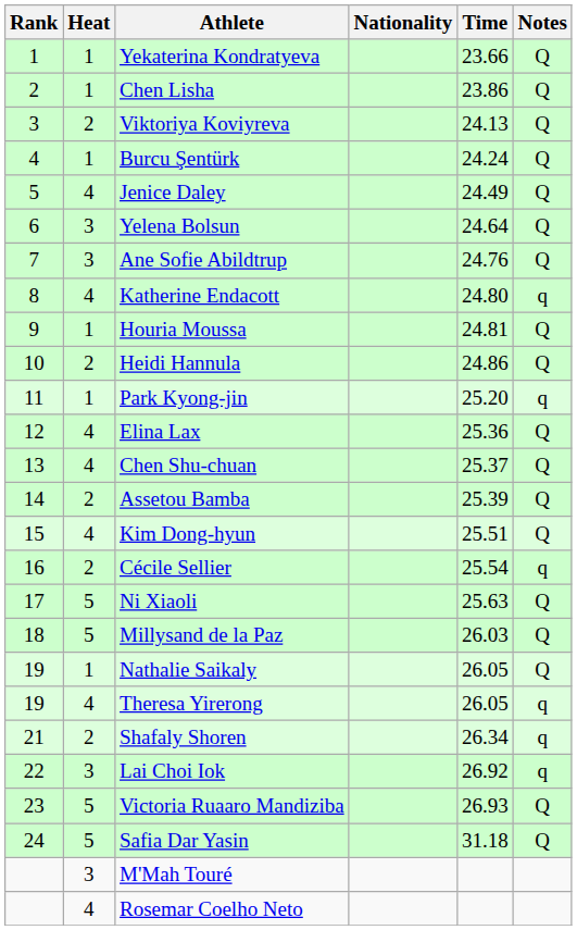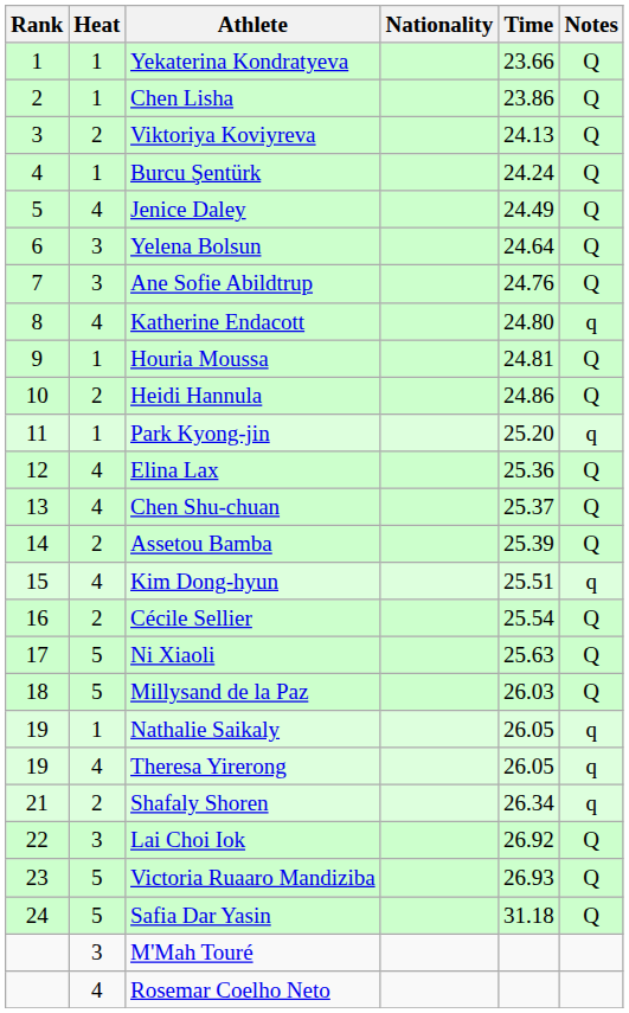Kim Dong-hyun | Notes: Q -> q
Cécile Sellier | Notes: q -> Q
Nathalie Saikaly | Notes: Q -> q
Lai Choi Iok | Notes: q -> Q
